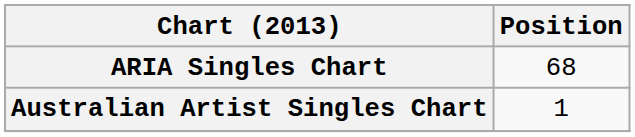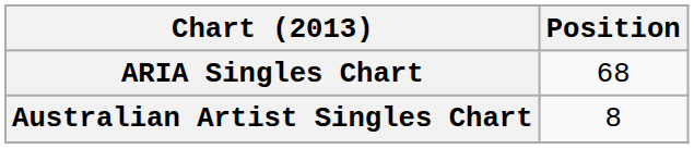Australian Artist Singles Chart | Position: 1 -> 8
